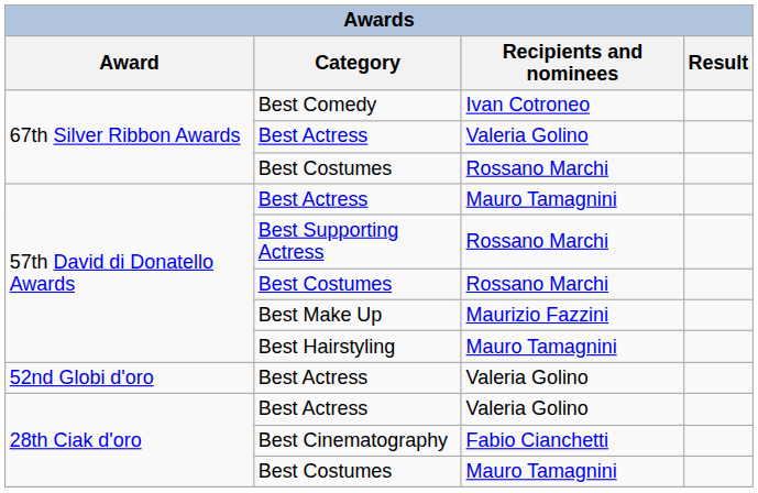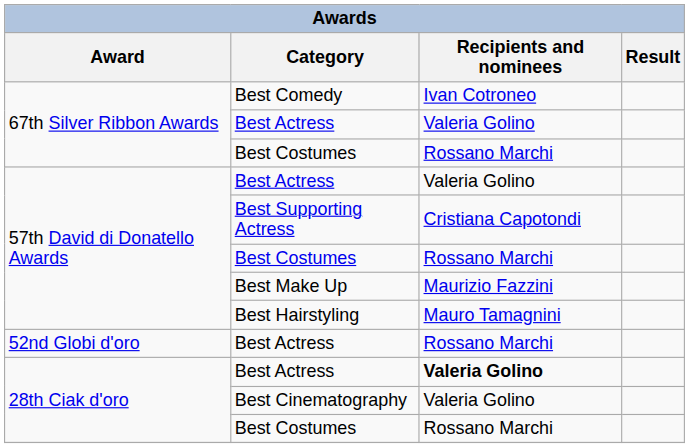57th David di Donatello Awards / Best Actress | Recipients and nominees: Mauro Tamagnini -> Valeria Golino
Best Supporting Actress | Recipients and nominees: Rossano Marchi -> Cristiana Capotondi
52nd Globi d'oro / Best Actress | Recipients and nominees: Valeria Golino -> Rossano Marchi
28th Ciak d'oro / Best Actress | Recipients and nominees: normal -> bold
Best Cinematography | Recipients and nominees: Fabio Cianchetti -> Valeria Golino
28th Ciak d'oro / Best Costumes | Recipients and nominees: Mauro Tamagnini -> Rossano Marchi
